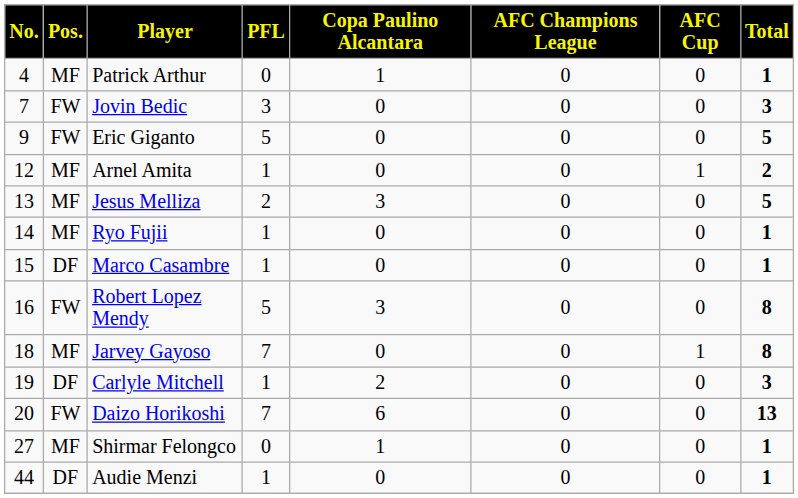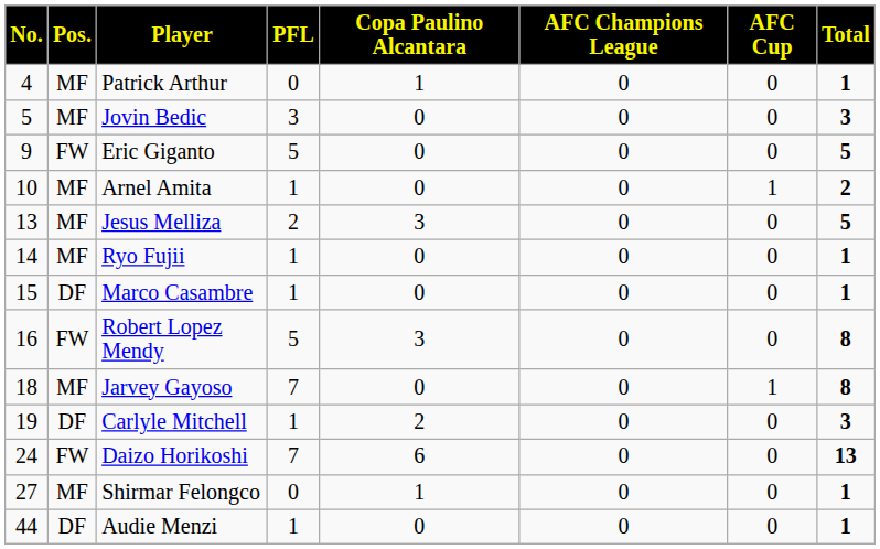Jovin Bedic | No.: 7 -> 5
Jovin Bedic | Pos.: FW -> MF
Arnel Amita | No.: 12 -> 10
Daizo Horikoshi | No.: 20 -> 24
